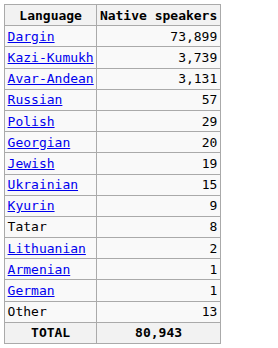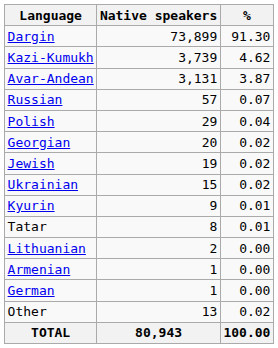+ column: % | 91.30 | 4.62 | 3.87 | 0.07 | 0.04 | 0.02 | 0.02 | 0.02 | 0.01 | 0.01 | 0.00 | 0.00 | 0.00 | 0.02 | 100.00
